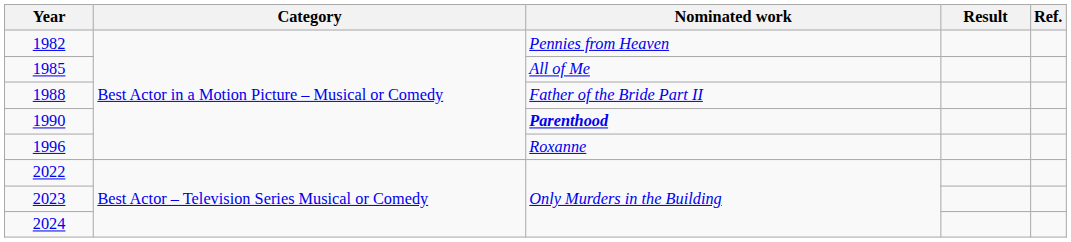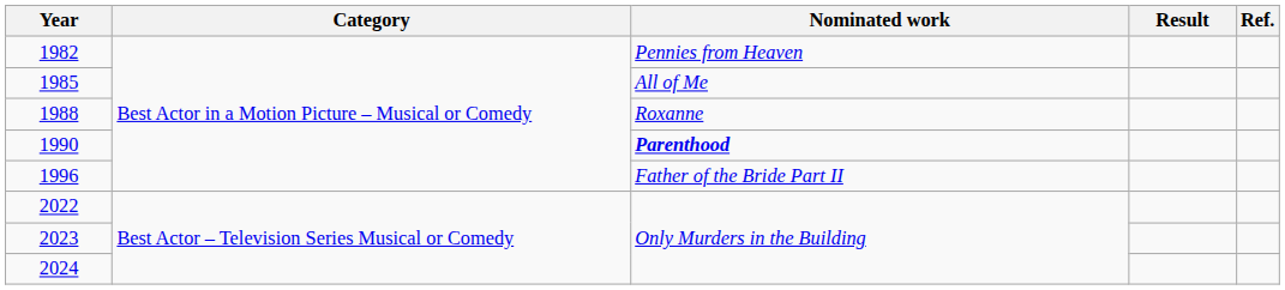1988 | Nominated work: Father of the Bride Part II -> Roxanne
1996 | Nominated work: Roxanne -> Father of the Bride Part II
